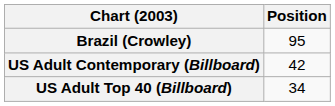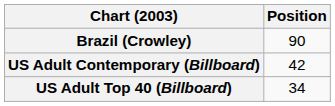Brazil (Crowley) | Position: 95 -> 90
